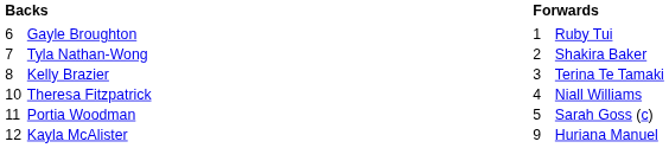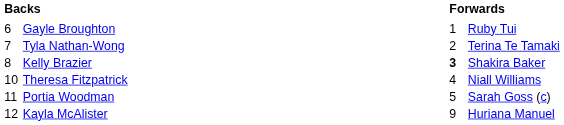Tyla Nathan-Wong | column 4: Shakira Baker -> Terina Te Tamaki
Kelly Brazier | column 3: normal -> bold
Kelly Brazier | column 4: Terina Te Tamaki -> Shakira Baker
